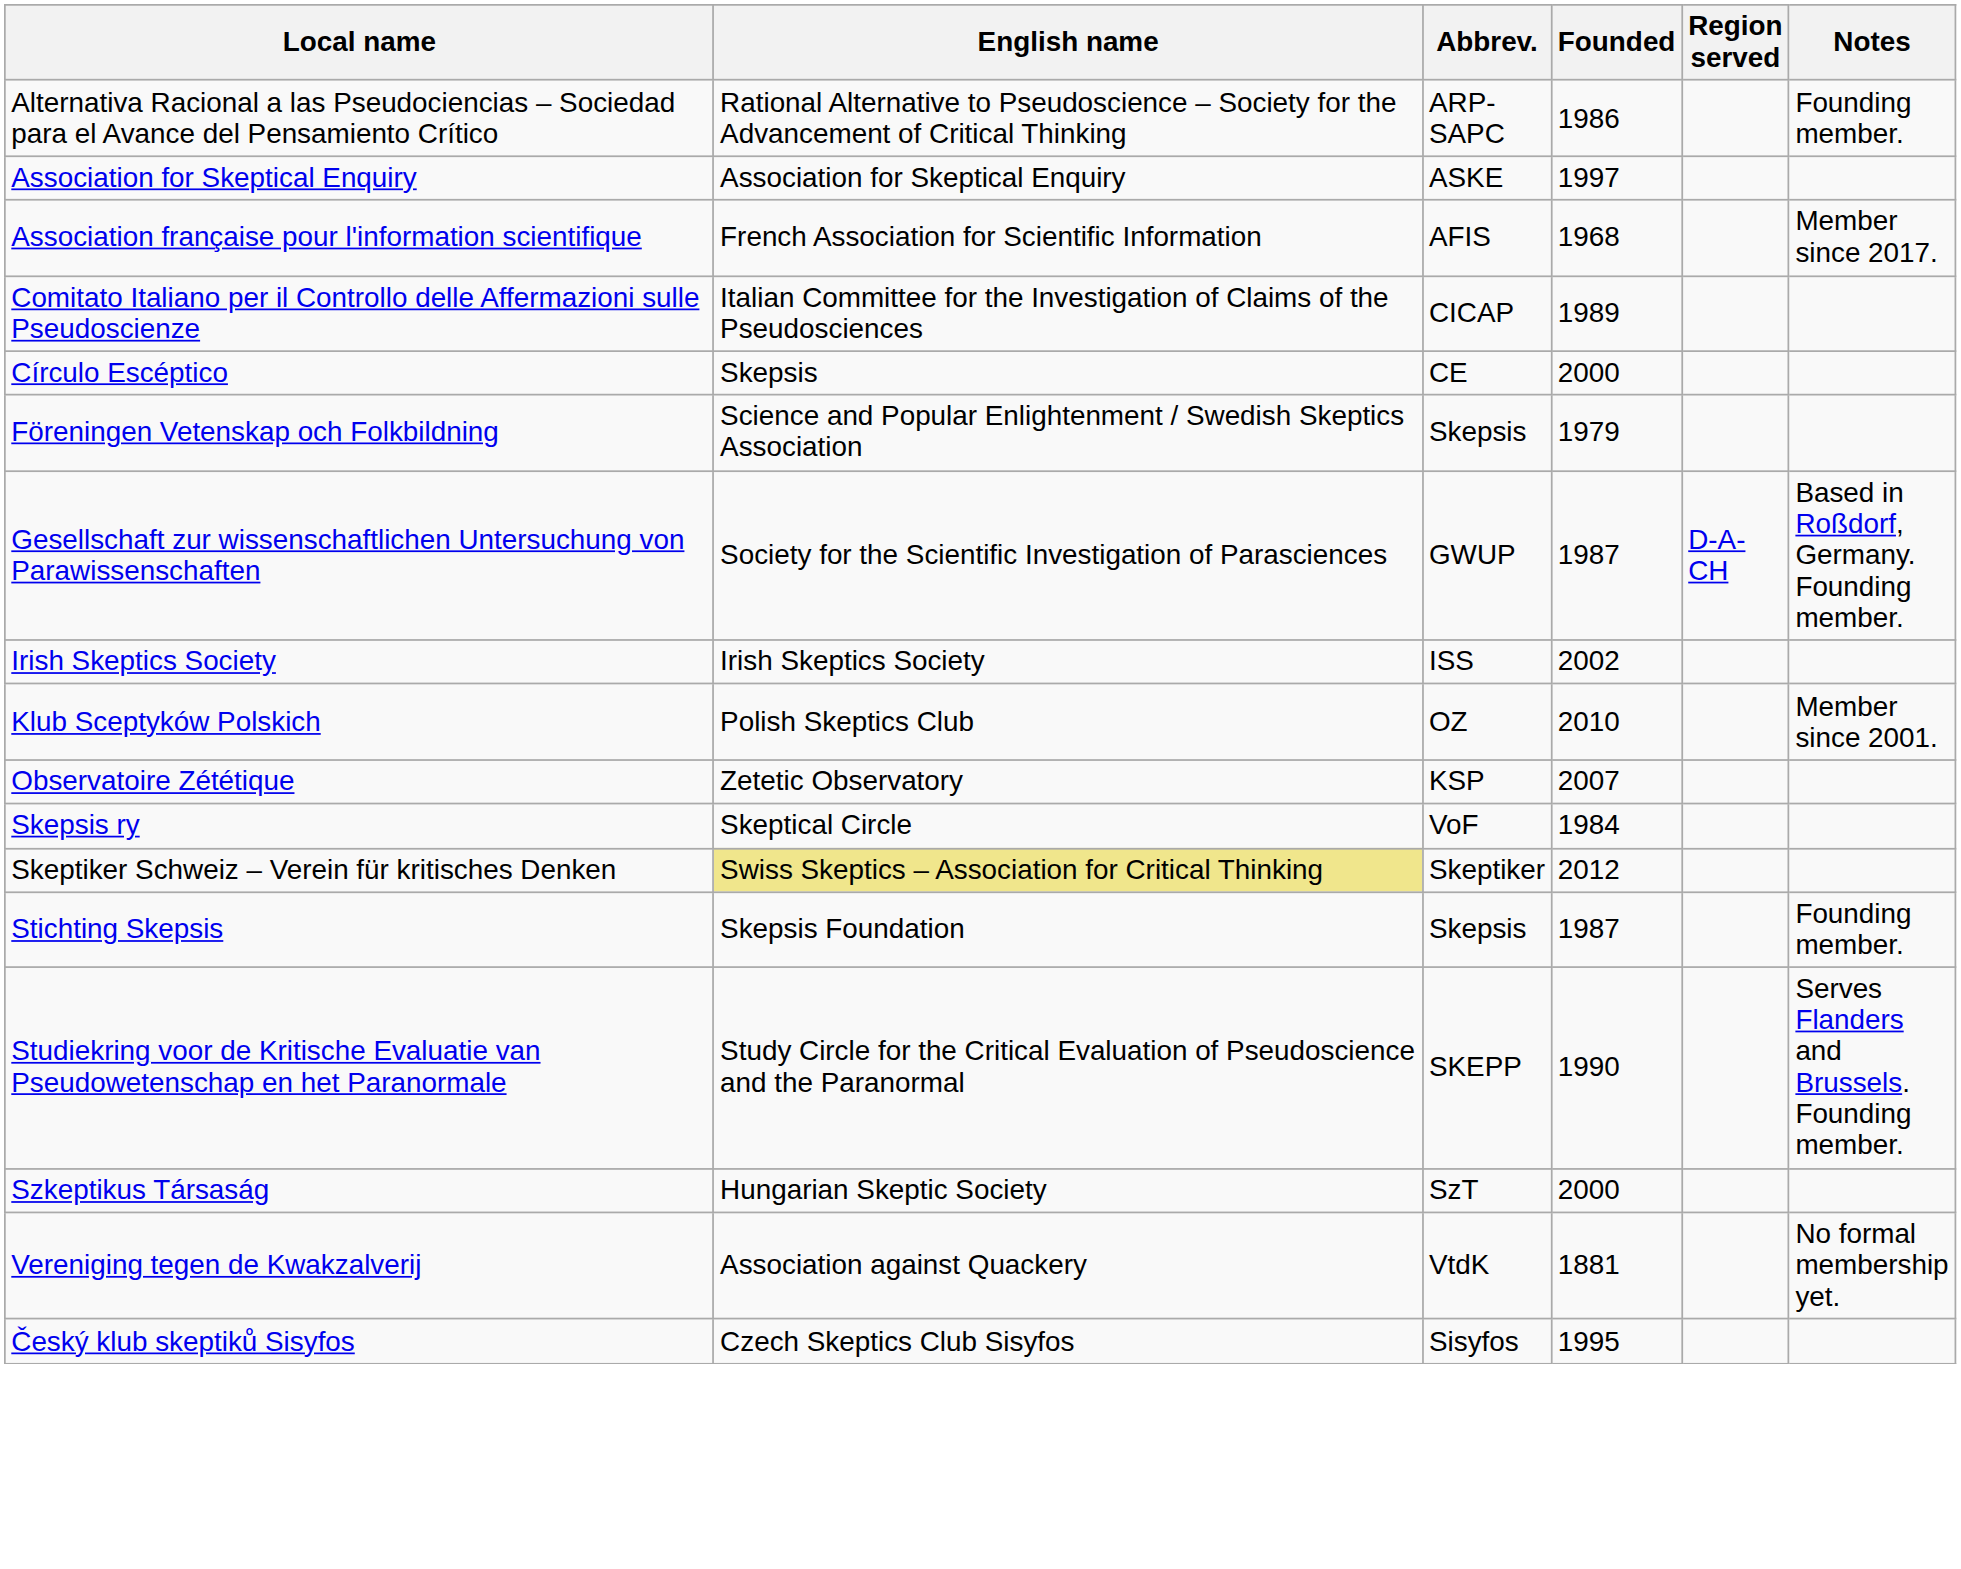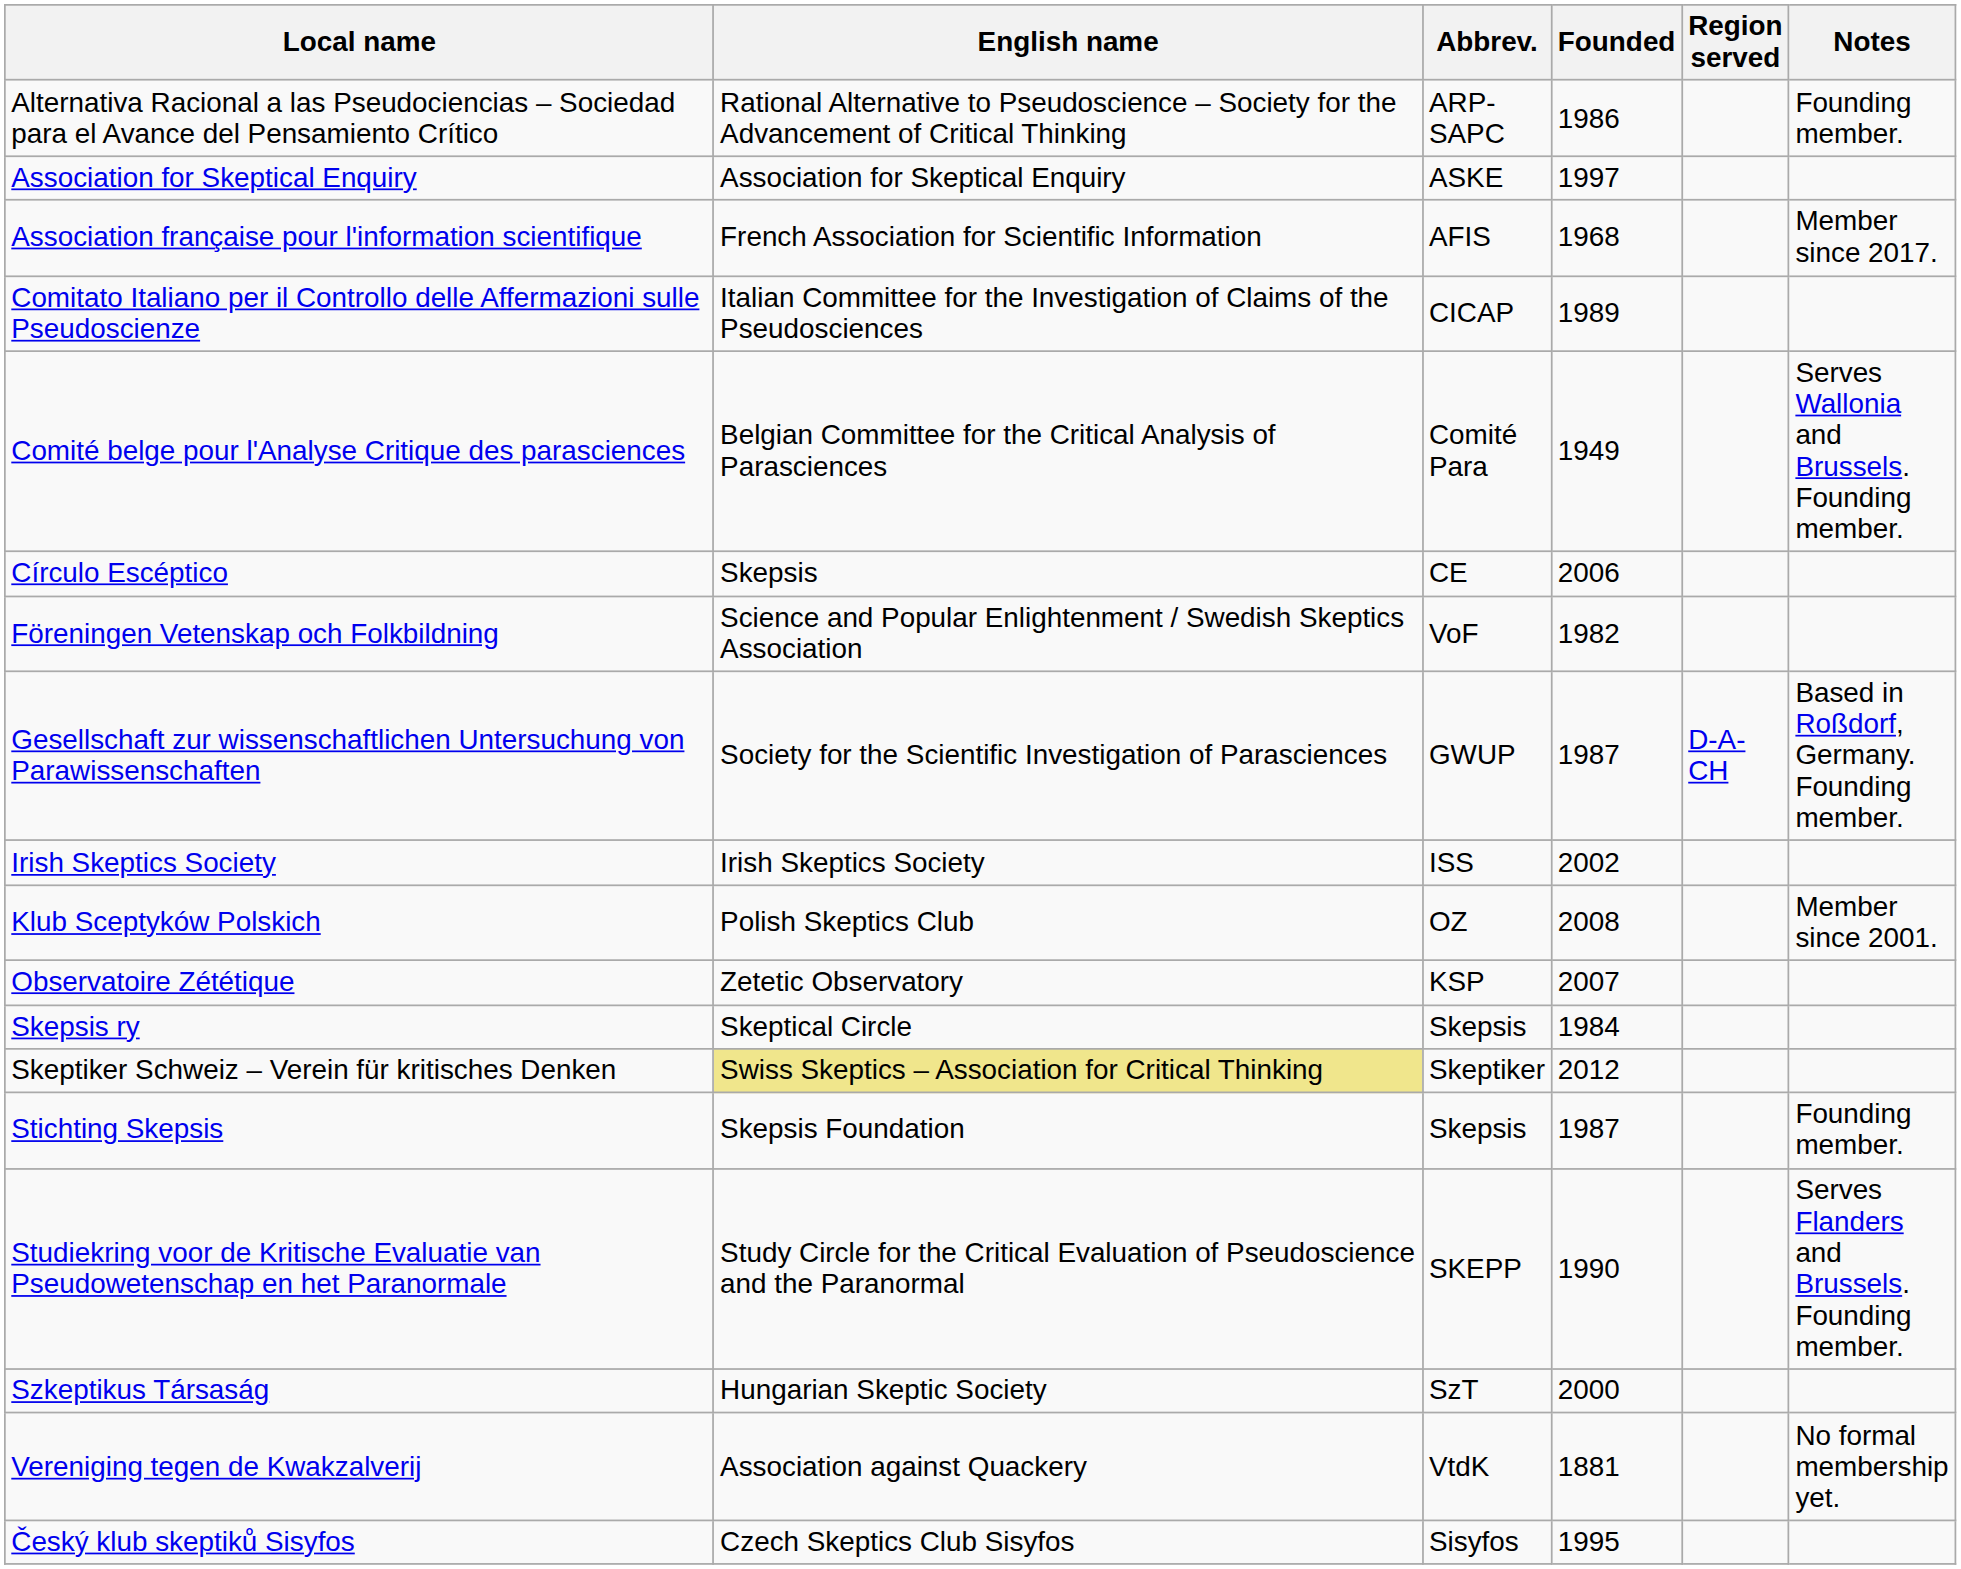+ row: Comité belge pour l'Analyse Critique des parasciences | Belgian Committee for the Critical Analysis of Parasciences | Comité Para | 1949 | Serves Wallonia and Brussels. Founding member.
Círculo Escéptico | Founded: 2000 -> 2006
Föreningen Vetenskap och Folkbildning | Abbrev.: Skepsis -> VoF
Föreningen Vetenskap och Folkbildning | Founded: 1979 -> 1982
Klub Sceptyków Polskich | Founded: 2010 -> 2008
Skepsis ry | Abbrev.: VoF -> Skepsis
